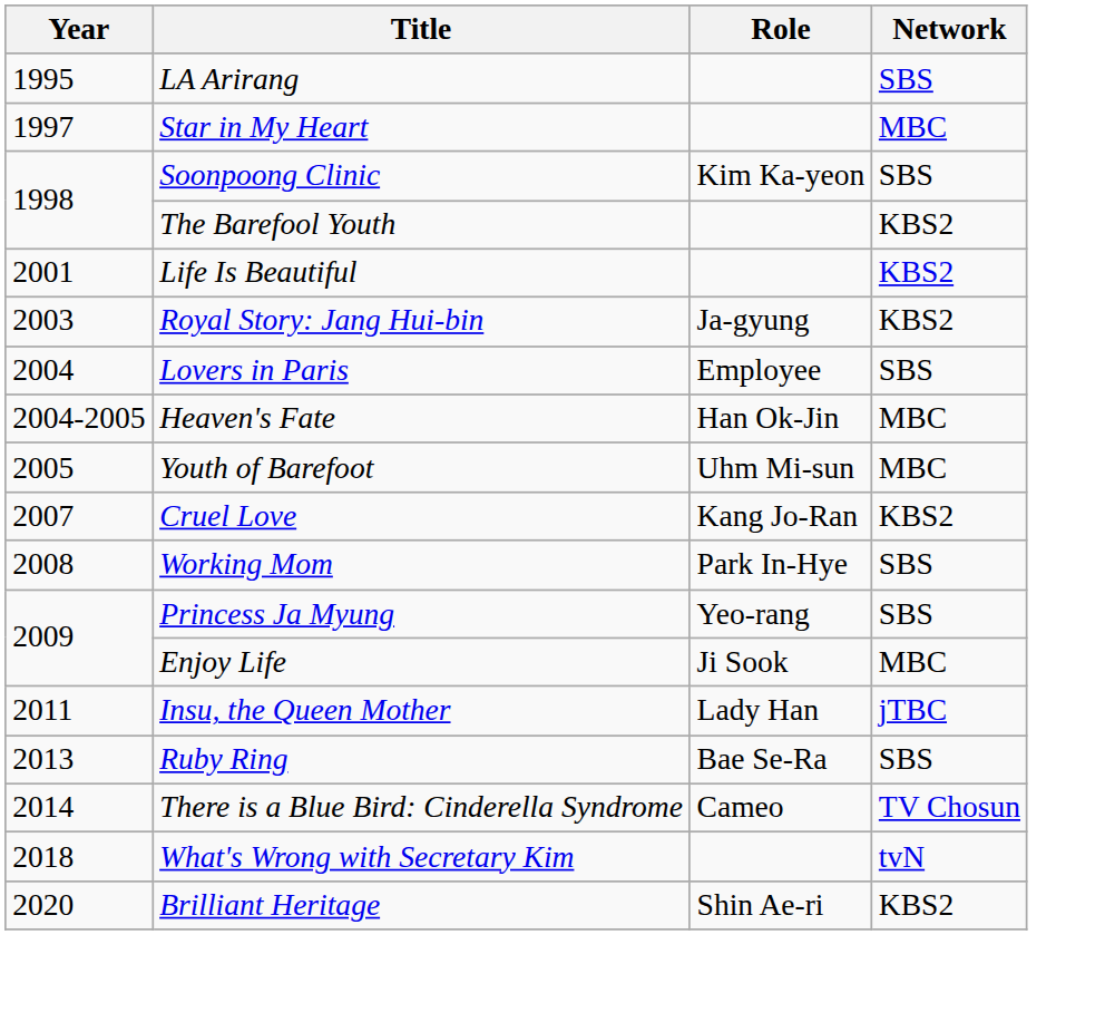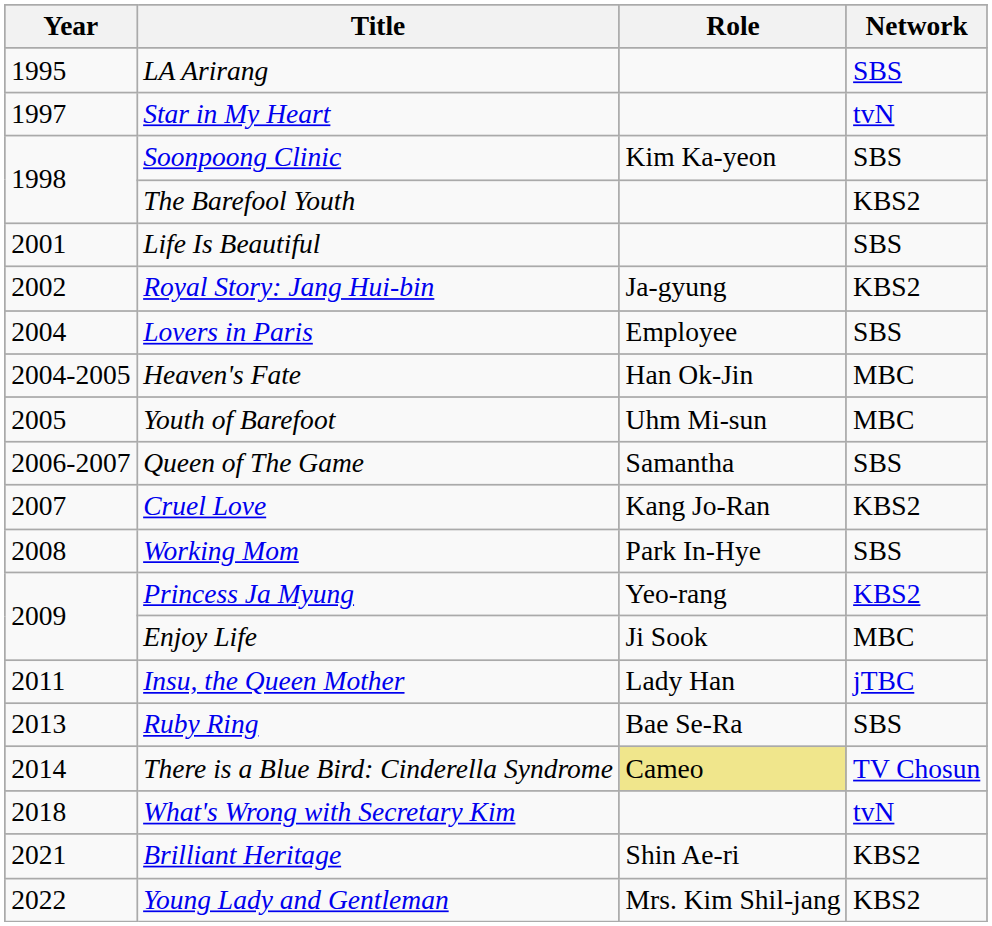Star in My Heart | Network: MBC -> tvN
Life Is Beautiful | Network: KBS2 -> SBS
Royal Story: Jang Hui-bin | Year: 2003 -> 2002
+ row: 2006-2007 | Queen of The Game | Samantha | SBS
Princess Ja Myung | Network: SBS -> KBS2
There is a Blue Bird: Cinderella Syndrome | Role: no background -> khaki background
Brilliant Heritage | Year: 2020 -> 2021
+ row: 2022 | Young Lady and Gentleman | Mrs. Kim Shil-jang | KBS2
